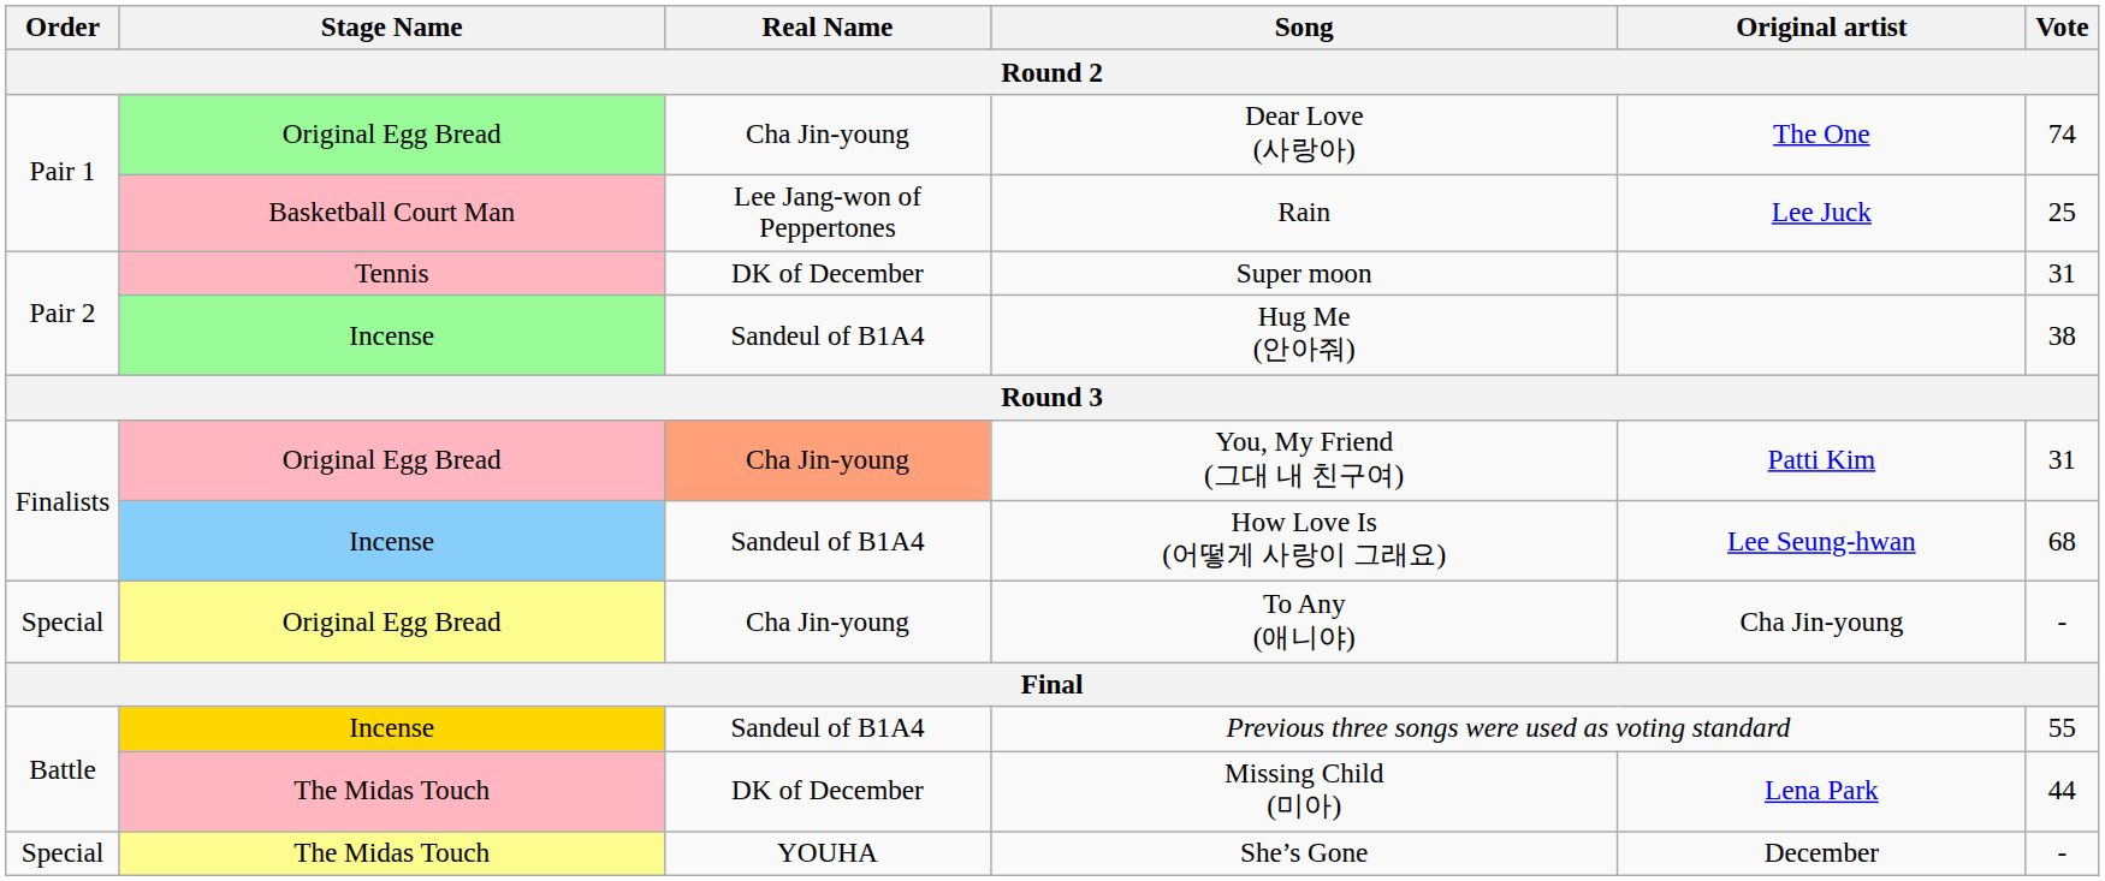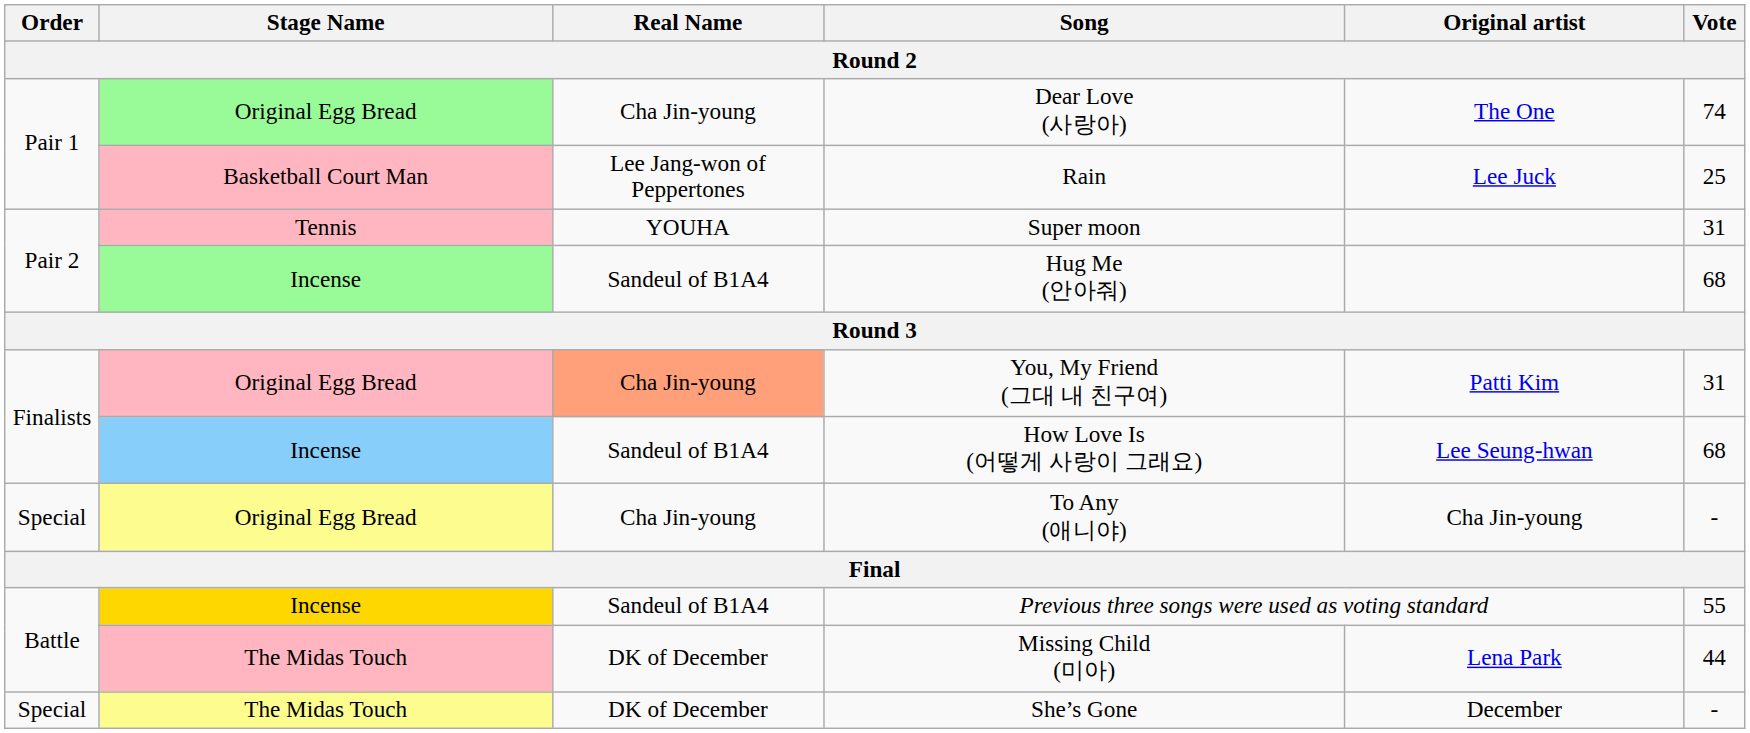Super moon | Real Name: DK of December -> YOUHA
Hug Me (안아줘) | Vote: 38 -> 68
She’s Gone | Real Name: YOUHA -> DK of December
